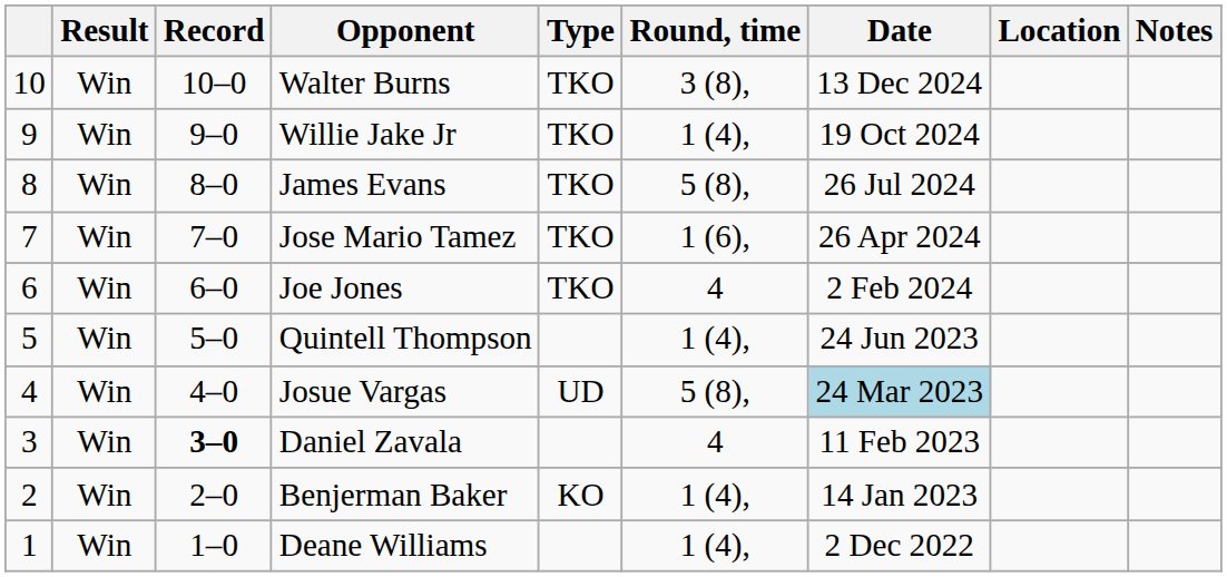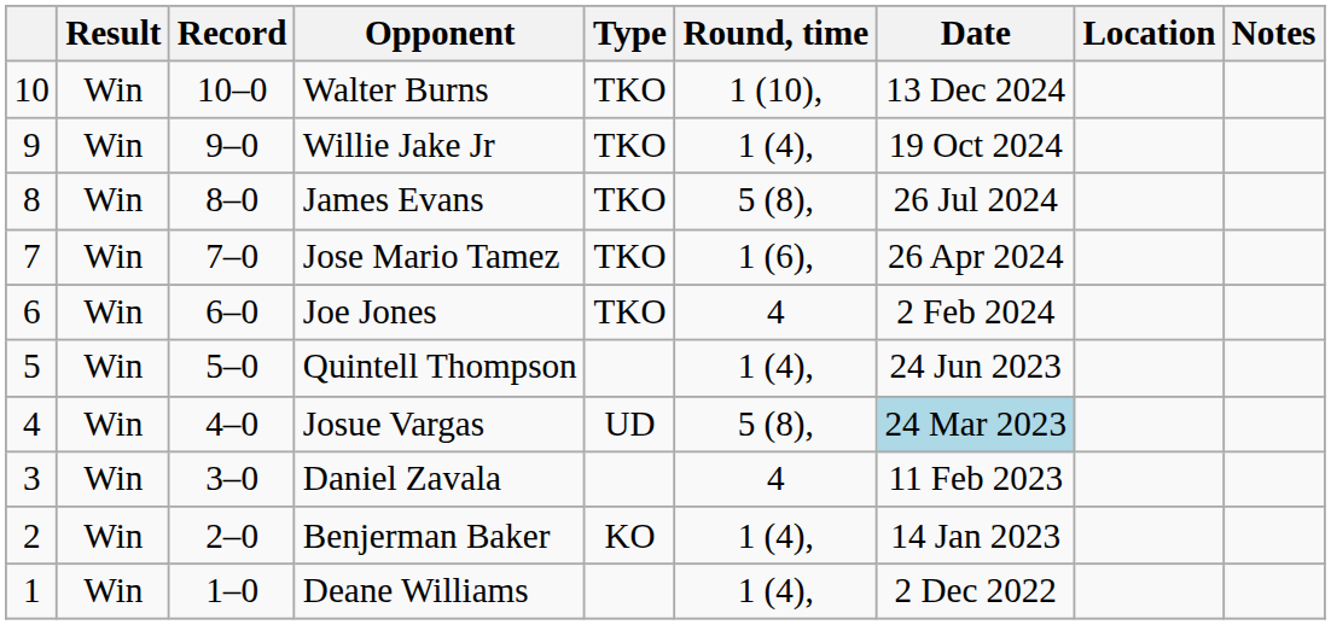Walter Burns | Round, time: 3 (8), -> 1 (10),
Daniel Zavala | Record: bold -> normal
